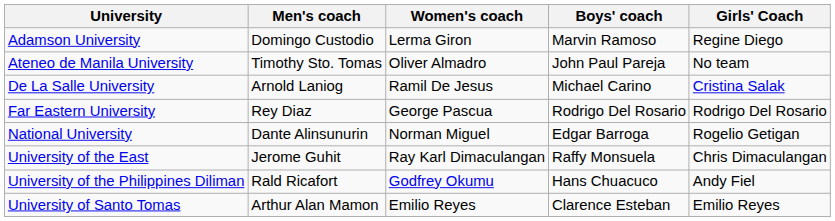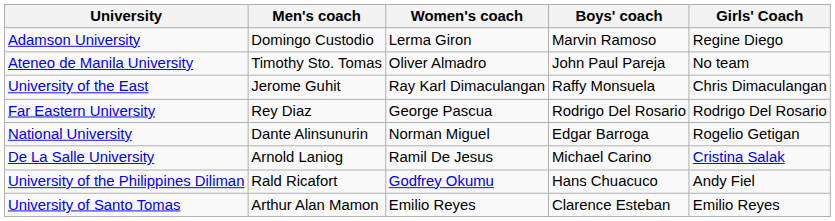rows swapped: De La Salle University <-> University of the East
